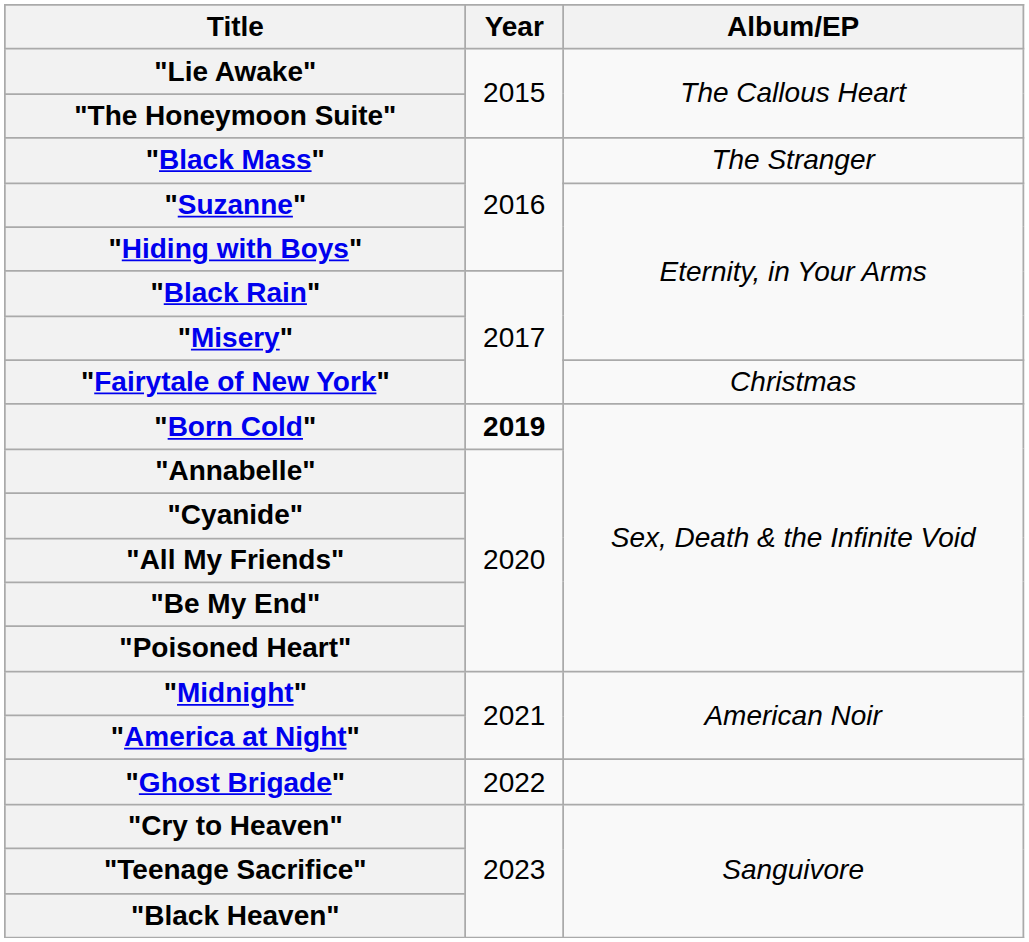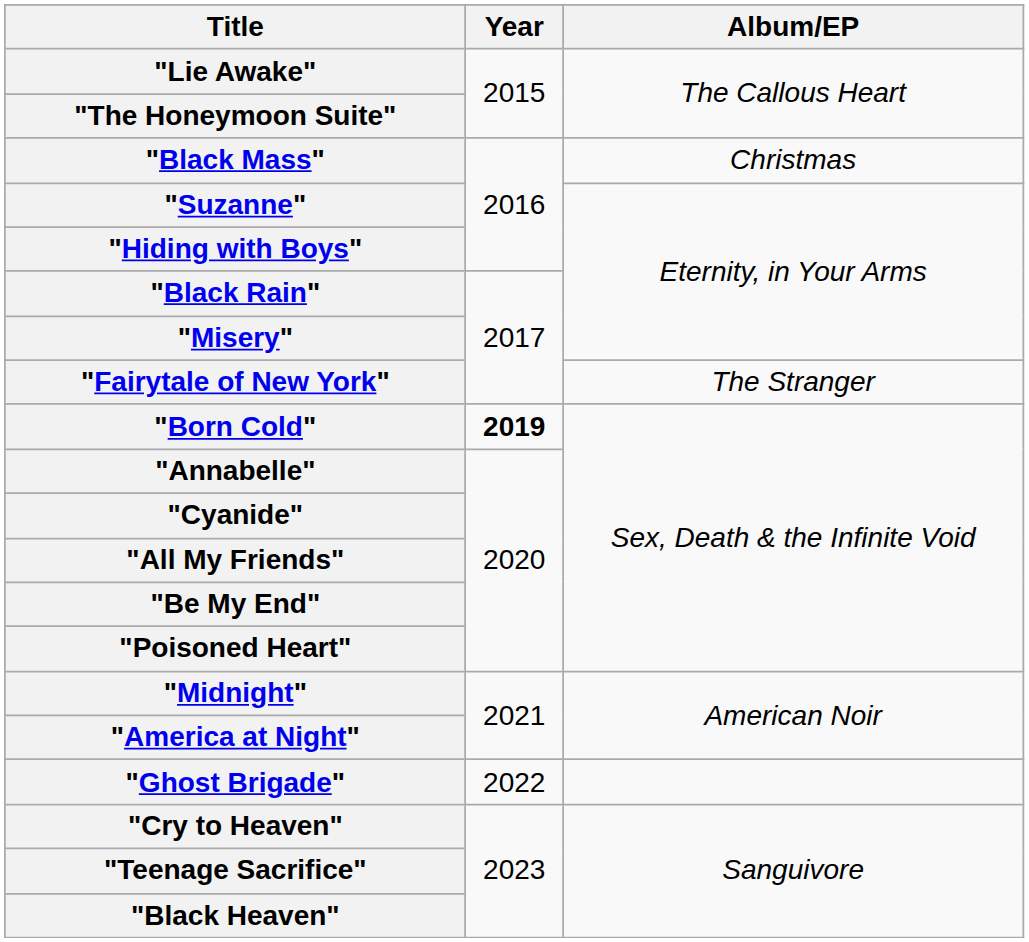"Black Mass" | Album/EP: The Stranger -> Christmas
"Fairytale of New York" | Album/EP: Christmas -> The Stranger
